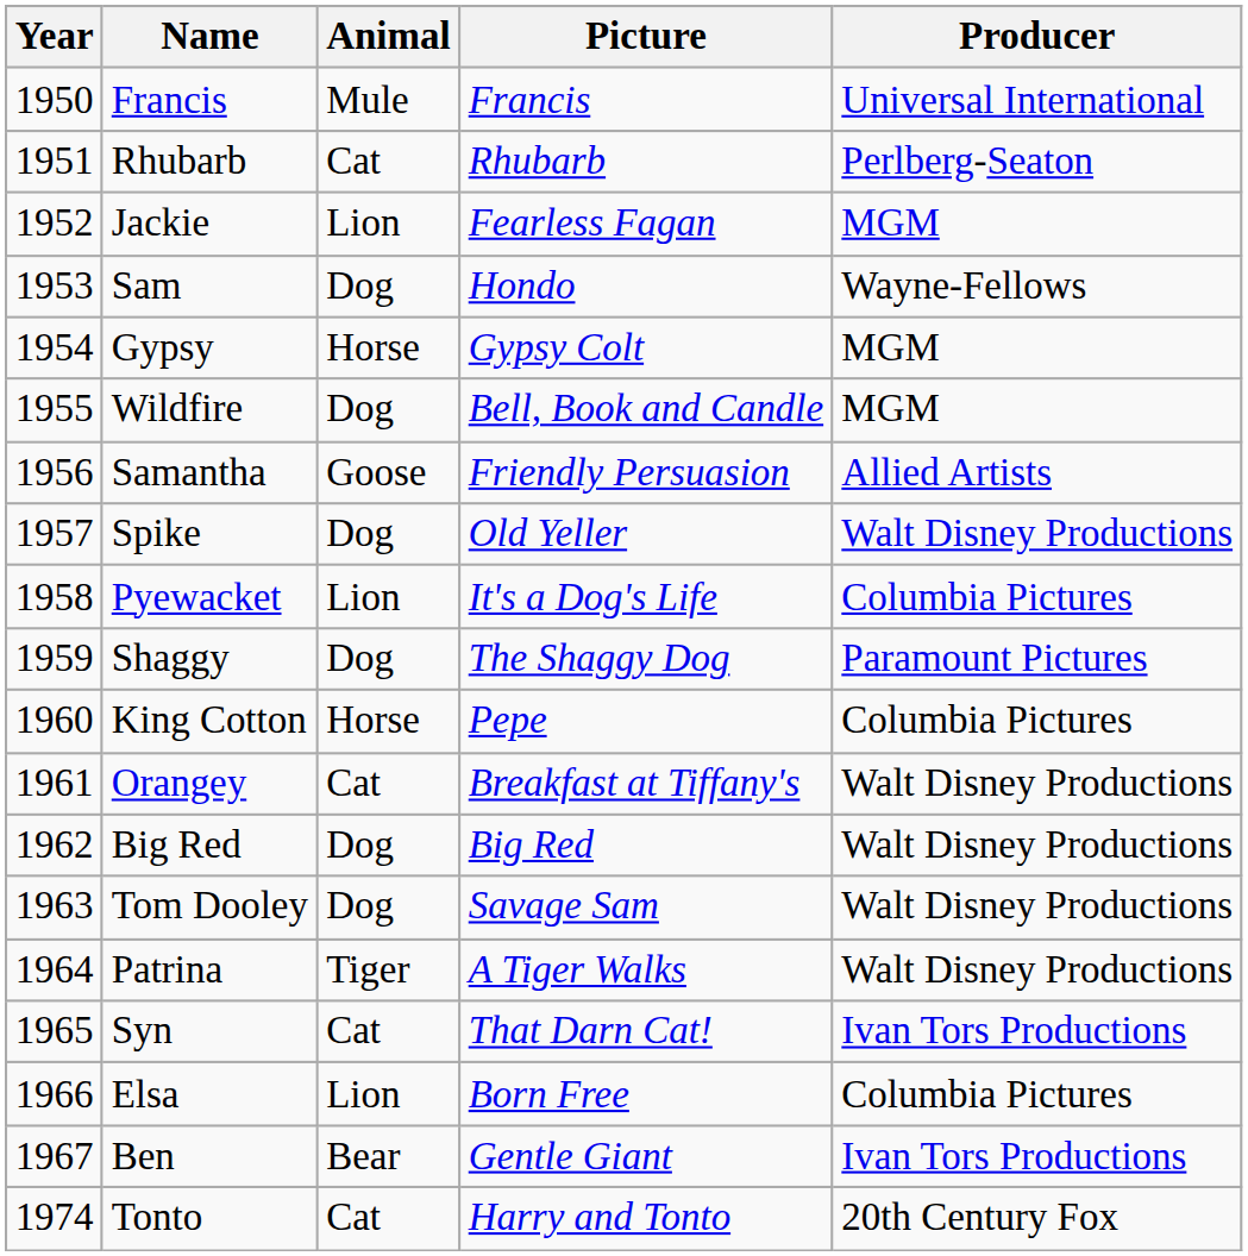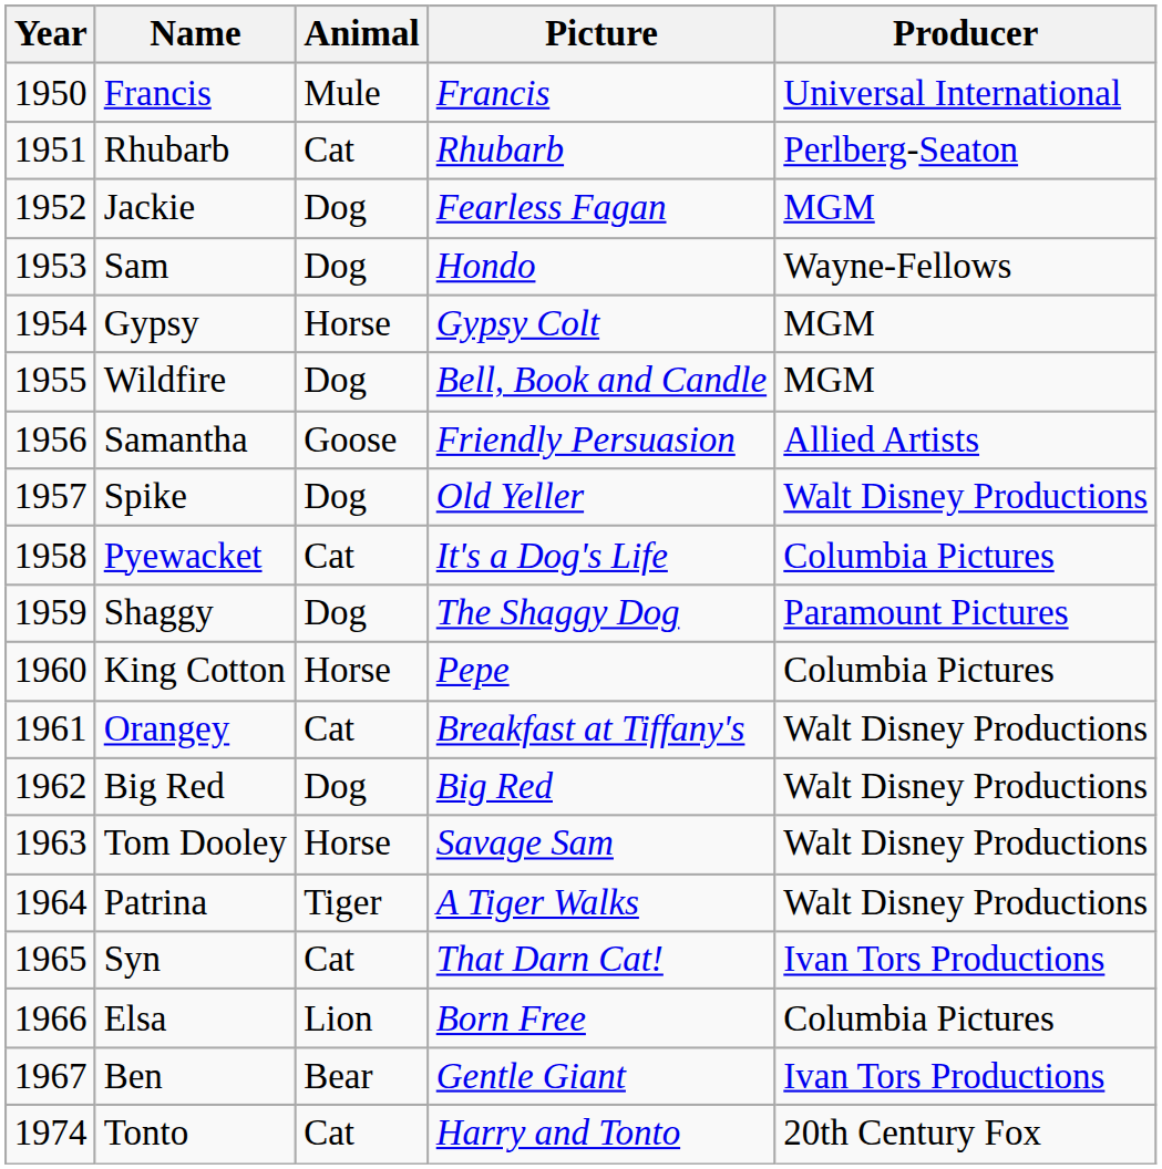Jackie | Animal: Lion -> Dog
Pyewacket | Animal: Lion -> Cat
Tom Dooley | Animal: Dog -> Horse
